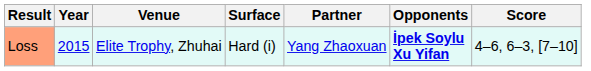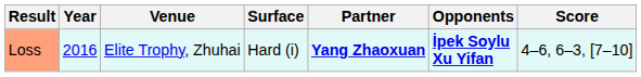Loss | Year: 2015 -> 2016
Loss | Partner: normal -> bold
